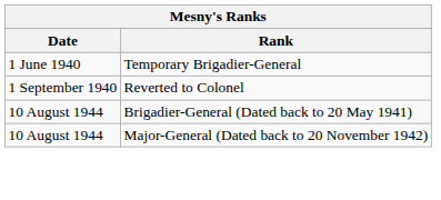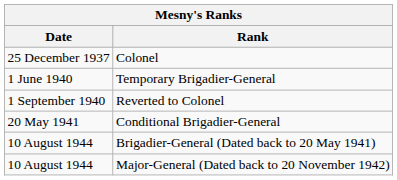+ row: 25 December 1937 | Colonel
+ row: 20 May 1941 | Conditional Brigadier-General
